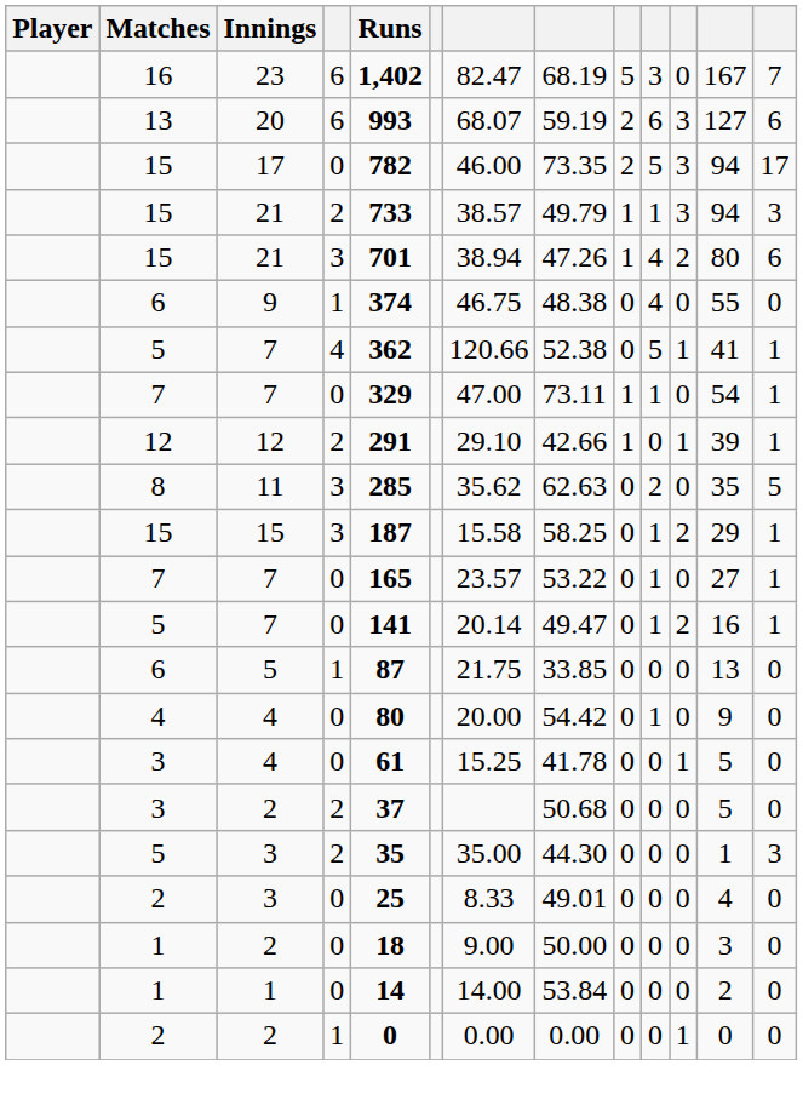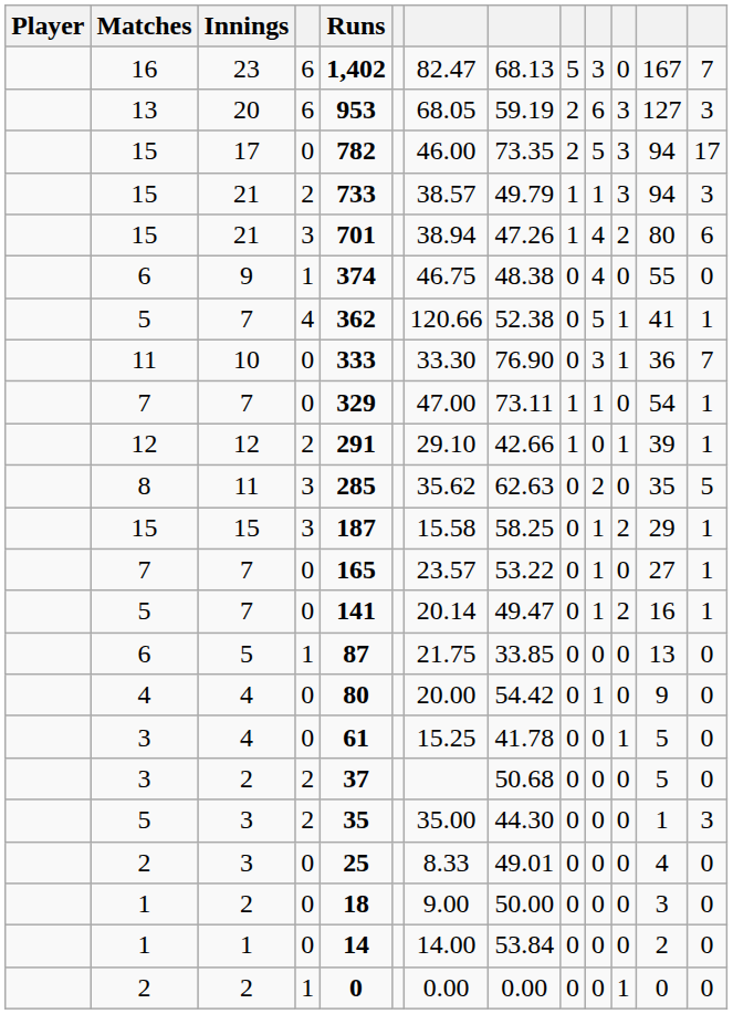23 | column 8: 68.19 -> 68.13
20 | Runs: 993 -> 953
20 | column 7: 68.07 -> 68.05
20 | column 13: 6 -> 3
+ row: 11 | 10 | 0 | 333 | 33.30 | 76.90 | 0 | 3 | 1 | 36 | 7
